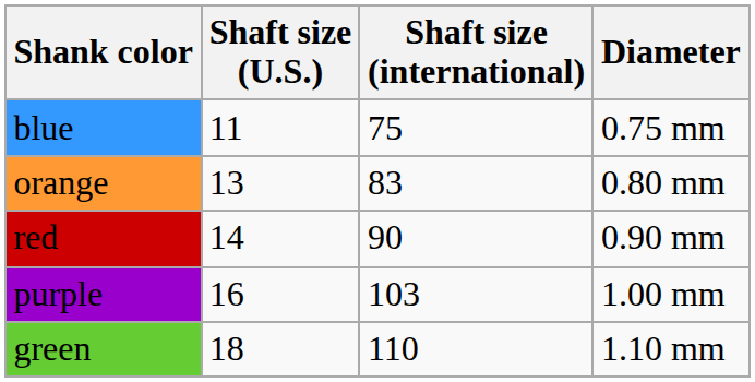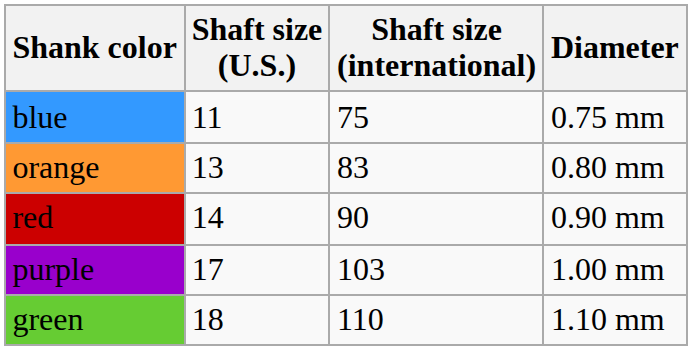purple | Shaft size (U.S.): 16 -> 17
